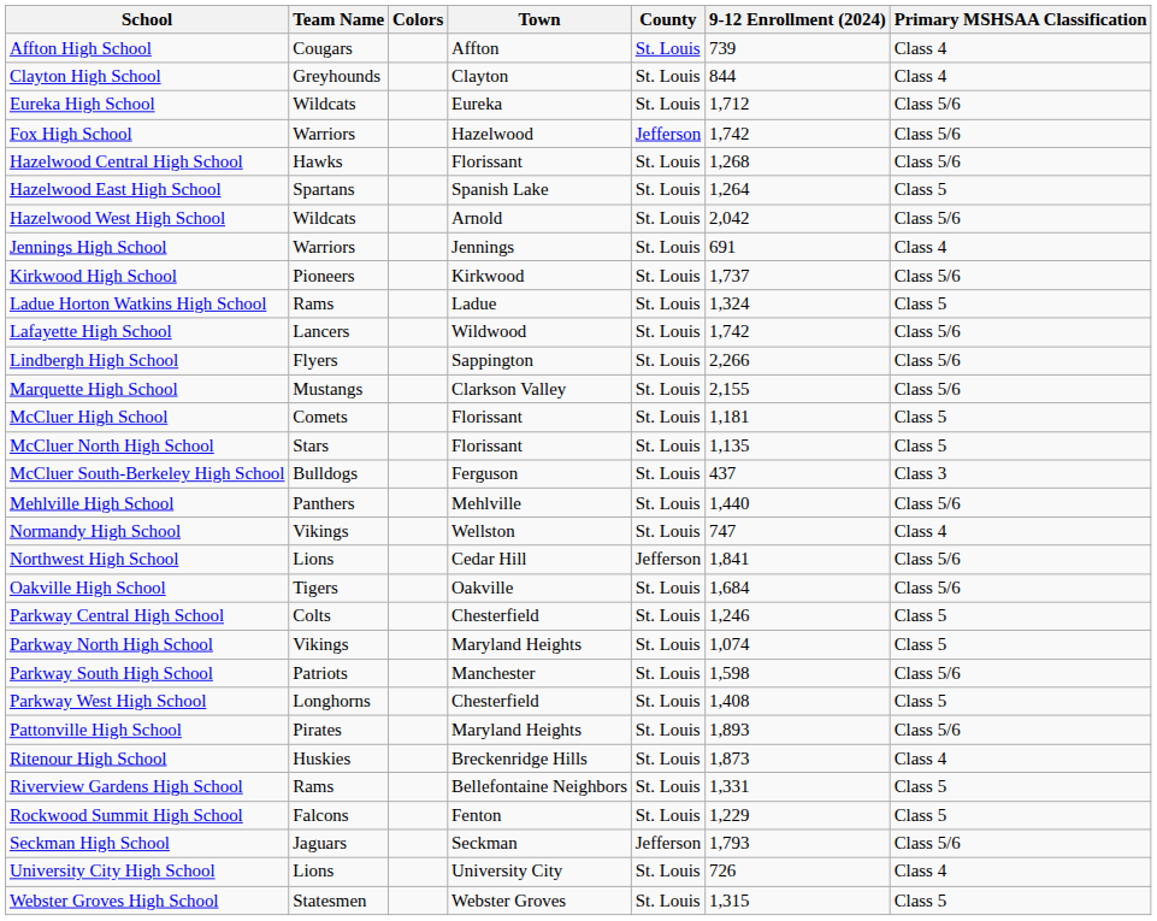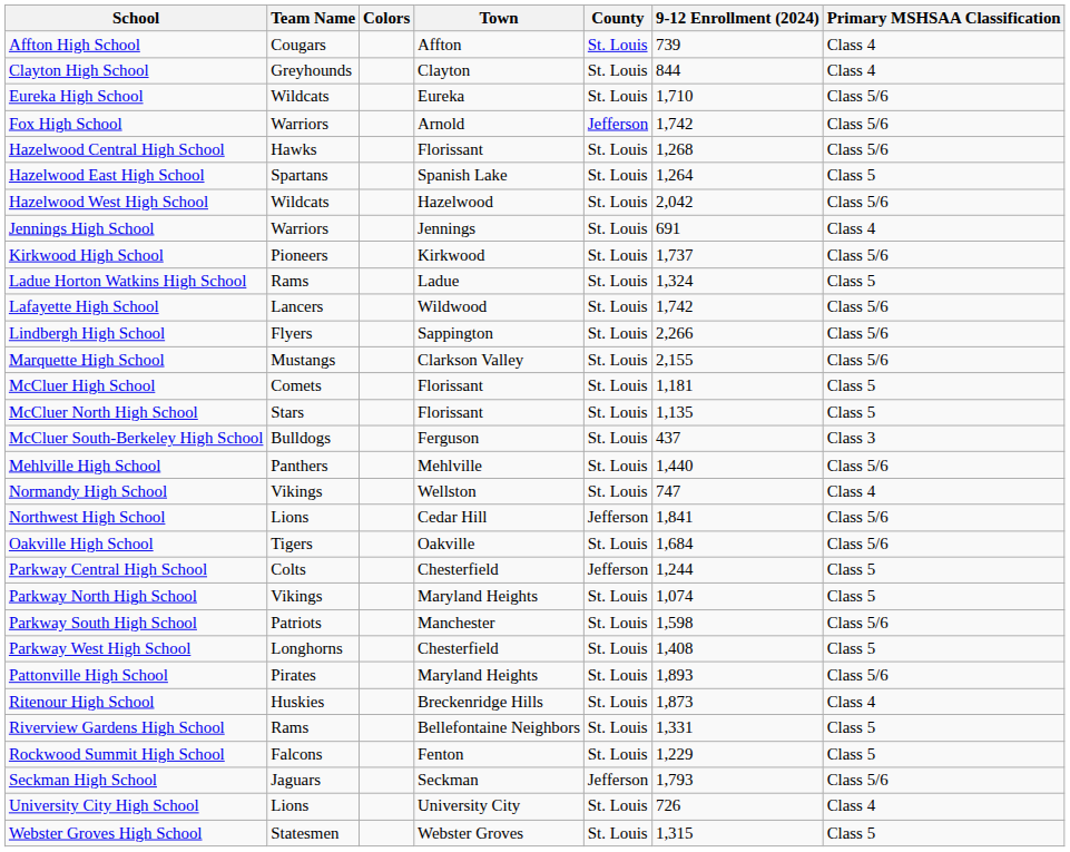Eureka High School | 9-12 Enrollment (2024): 1,712 -> 1,710
Fox High School | Town: Hazelwood -> Arnold
Hazelwood West High School | Town: Arnold -> Hazelwood
Parkway Central High School | County: St. Louis -> Jefferson
Parkway Central High School | 9-12 Enrollment (2024): 1,246 -> 1,244
